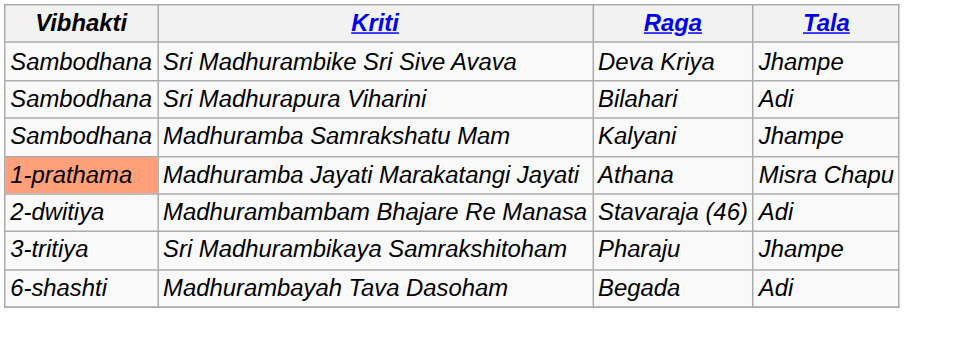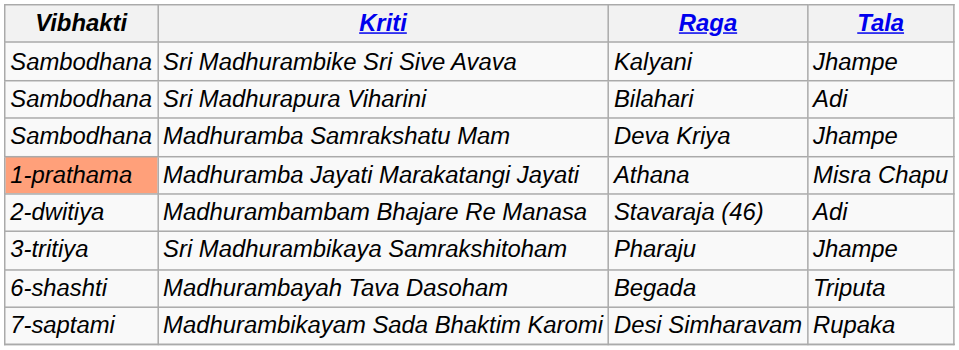Sri Madhurambike Sri Sive Avava | Raga: Deva Kriya -> Kalyani
Madhuramba Samrakshatu Mam | Raga: Kalyani -> Deva Kriya
Madhurambayah Tava Dasoham | Tala: Adi -> Triputa
+ row: 7-saptami | Madhurambikayam Sada Bhaktim Karomi | Desi Simharavam | Rupaka
